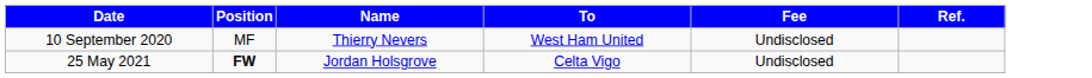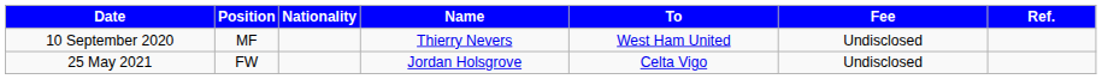+ column: Nationality
25 May 2021 | Position: bold -> normal
